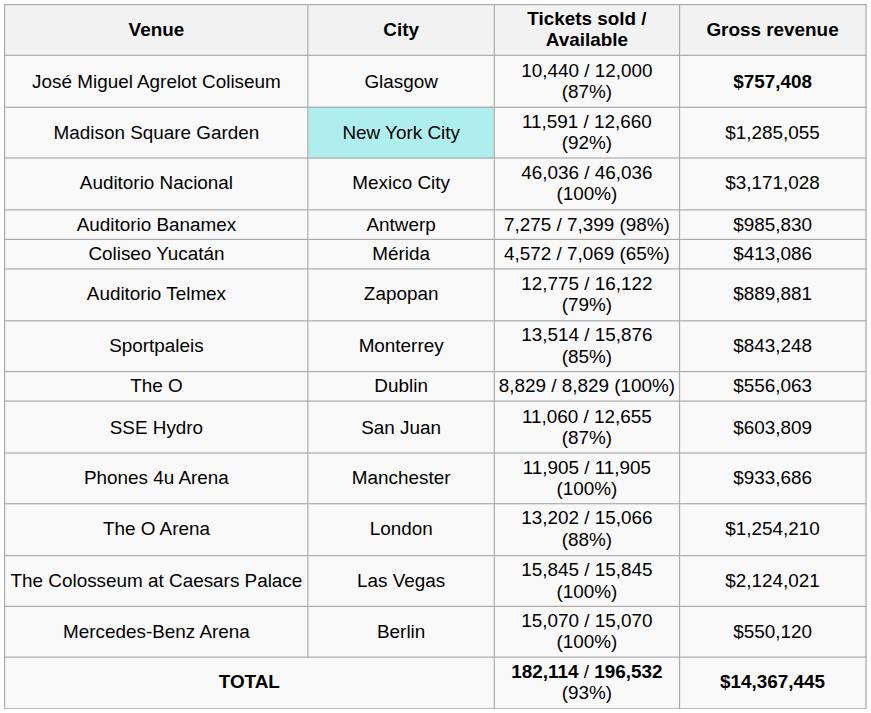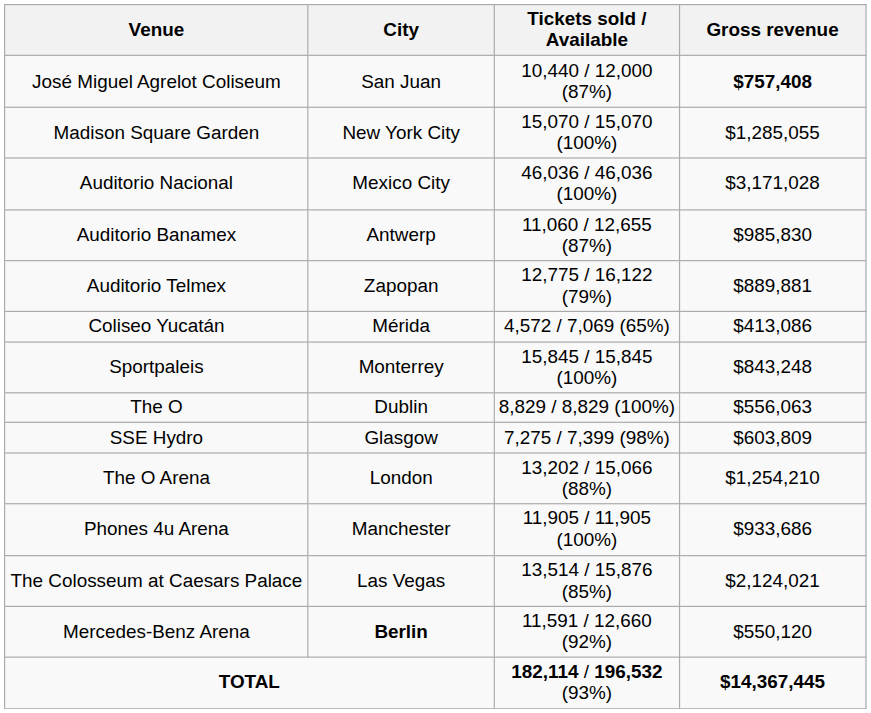José Miguel Agrelot Coliseum | City: Glasgow -> San Juan
Madison Square Garden | City: paleturquoise background -> no background
Madison Square Garden | Tickets sold / Available: 11,591 / 12,660 (92%) -> 15,070 / 15,070 (100%)
Auditorio Banamex | Tickets sold / Available: 7,275 / 7,399 (98%) -> 11,060 / 12,655 (87%)
rows swapped: Auditorio Telmex <-> Coliseo Yucatán
Sportpaleis | Tickets sold / Available: 13,514 / 15,876 (85%) -> 15,845 / 15,845 (100%)
SSE Hydro | City: San Juan -> Glasgow
SSE Hydro | Tickets sold / Available: 11,060 / 12,655 (87%) -> 7,275 / 7,399 (98%)
rows swapped: The O Arena <-> Phones 4u Arena
The Colosseum at Caesars Palace | Tickets sold / Available: 15,845 / 15,845 (100%) -> 13,514 / 15,876 (85%)
Mercedes-Benz Arena | City: normal -> bold
Mercedes-Benz Arena | Tickets sold / Available: 15,070 / 15,070 (100%) -> 11,591 / 12,660 (92%)
